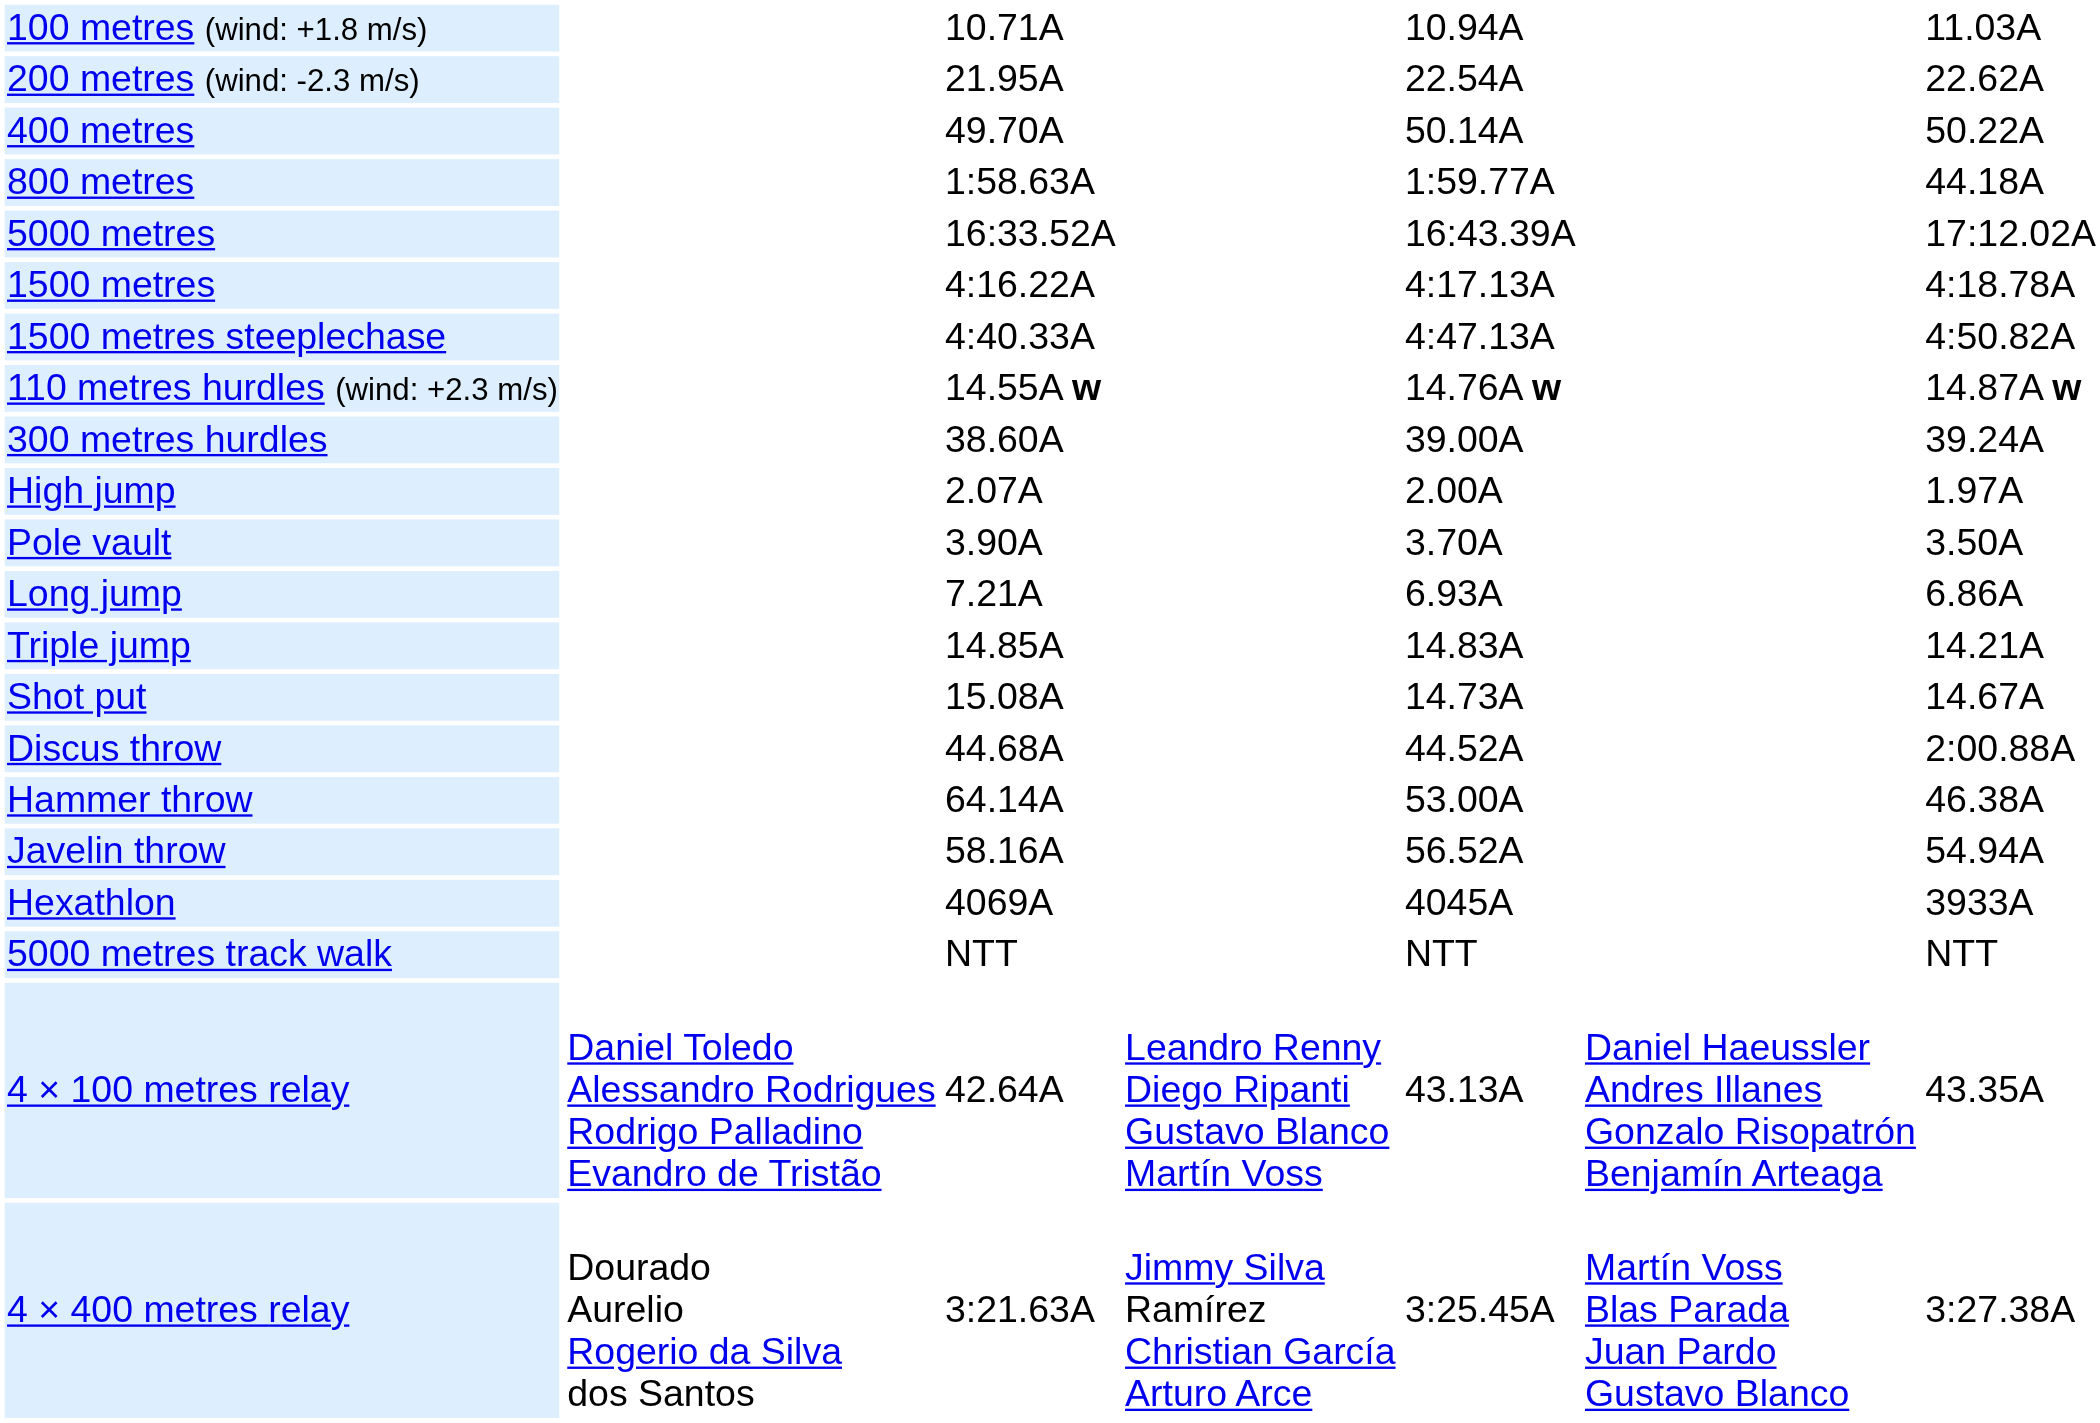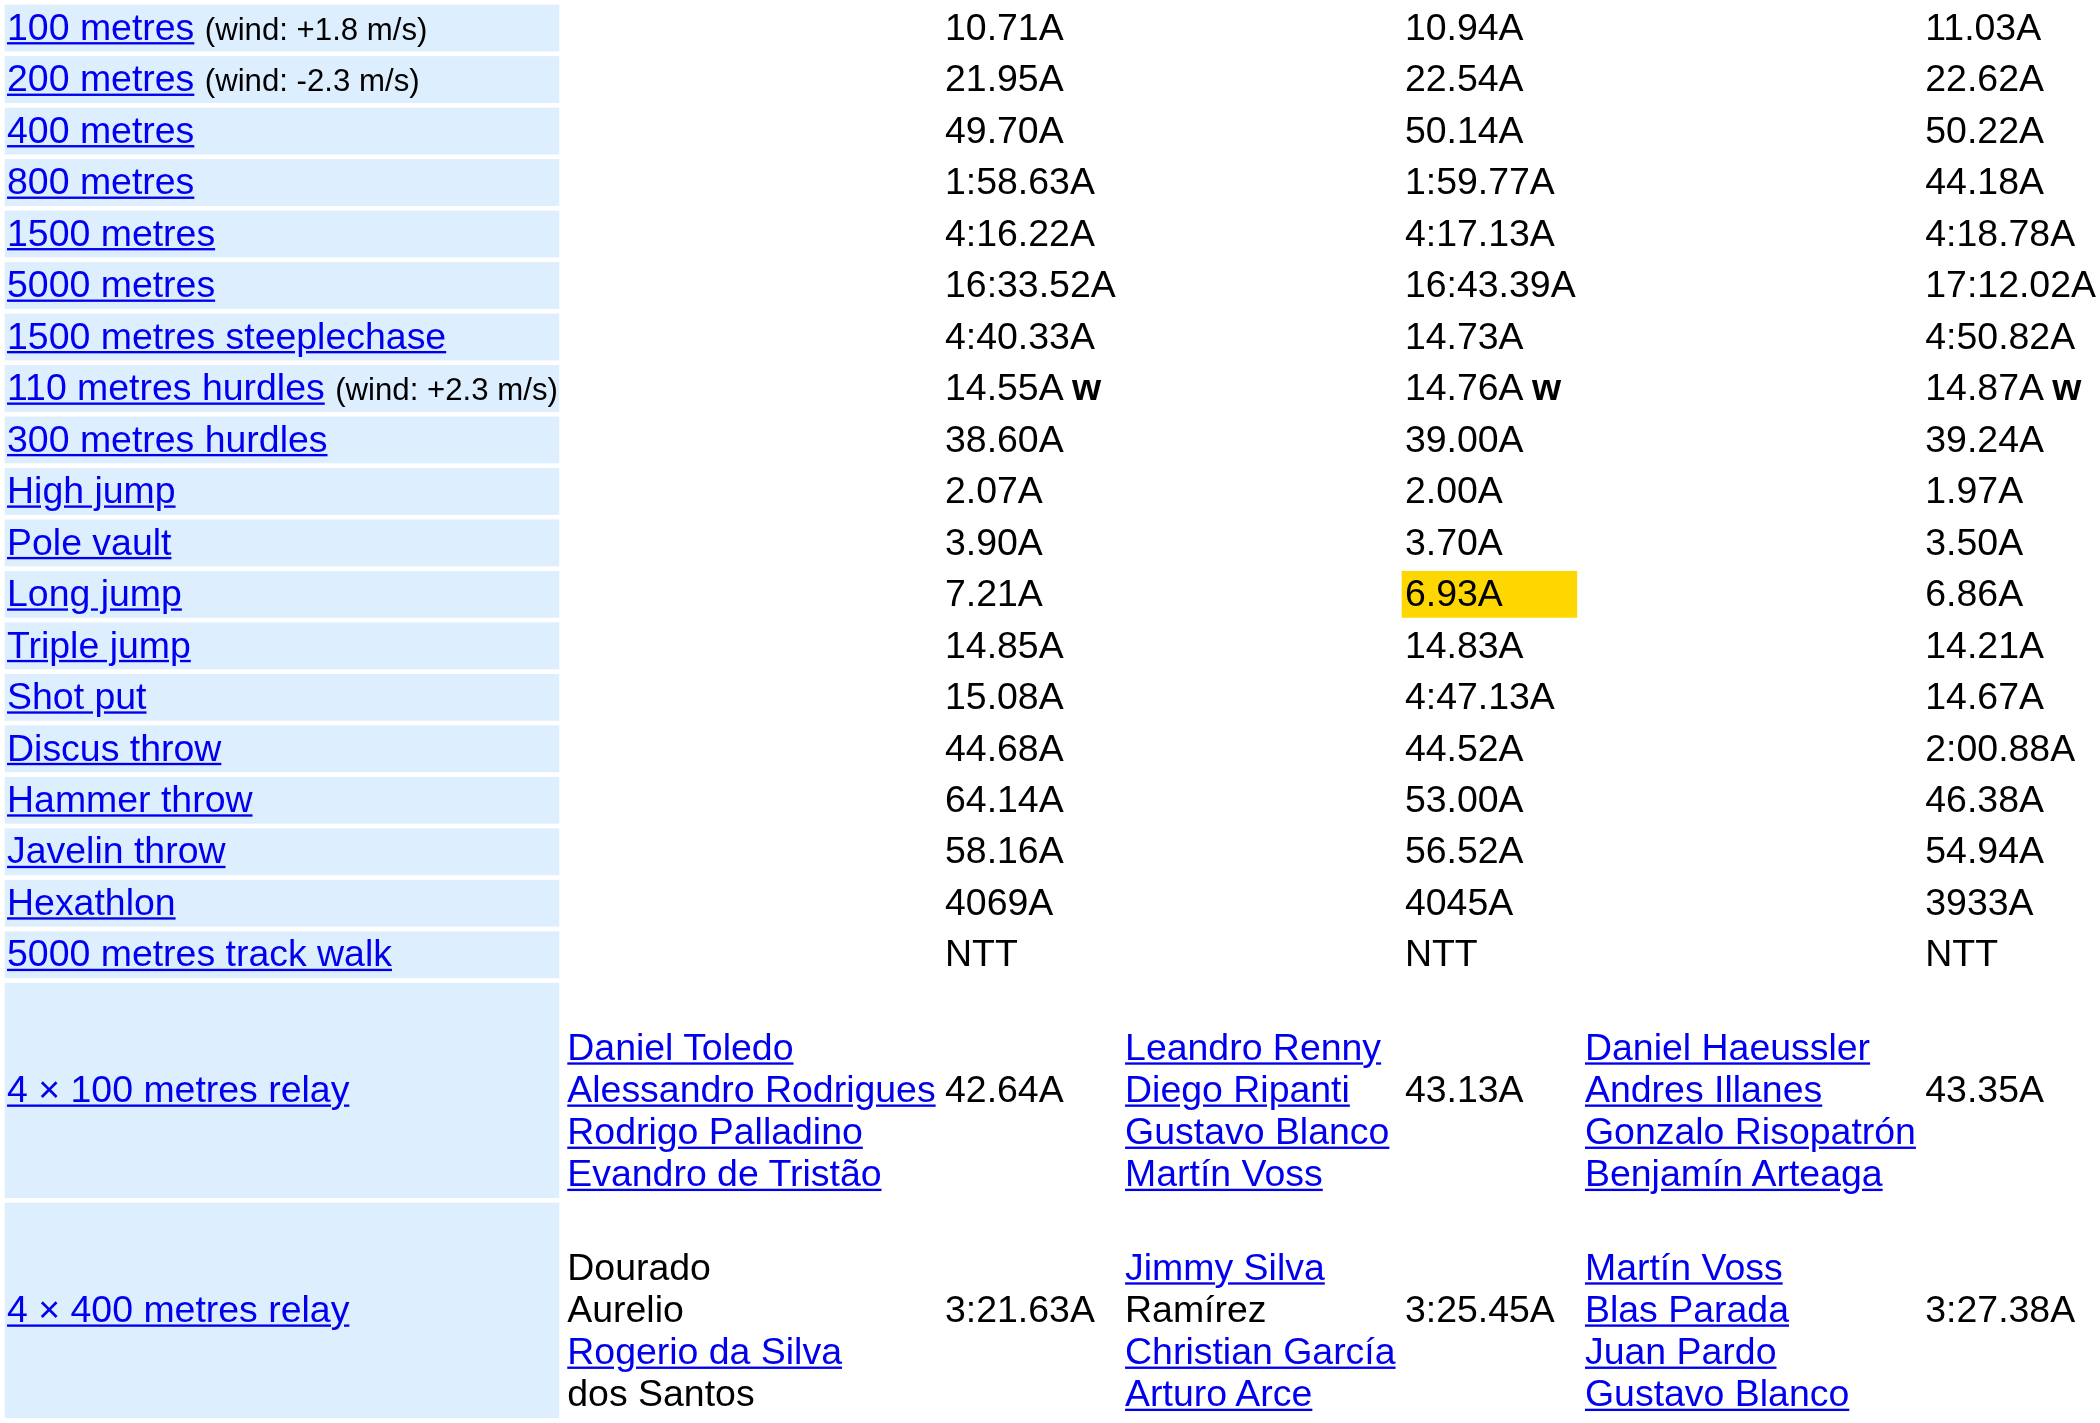rows swapped: 1500 metres <-> 5000 metres
1500 metres steeplechase | column 5: 4:47.13A -> 14.73A
Long jump | column 5: no background -> gold background
Shot put | column 5: 14.73A -> 4:47.13A
